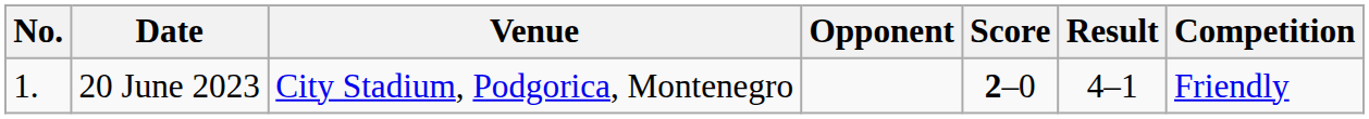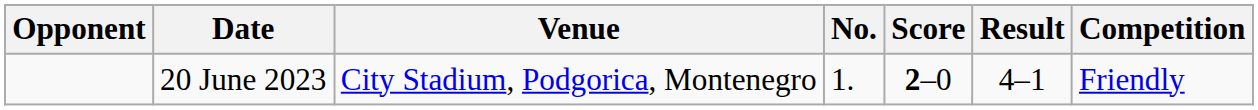columns swapped: No. <-> Opponent
